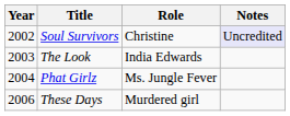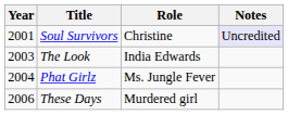Soul Survivors | Year: 2002 -> 2001
